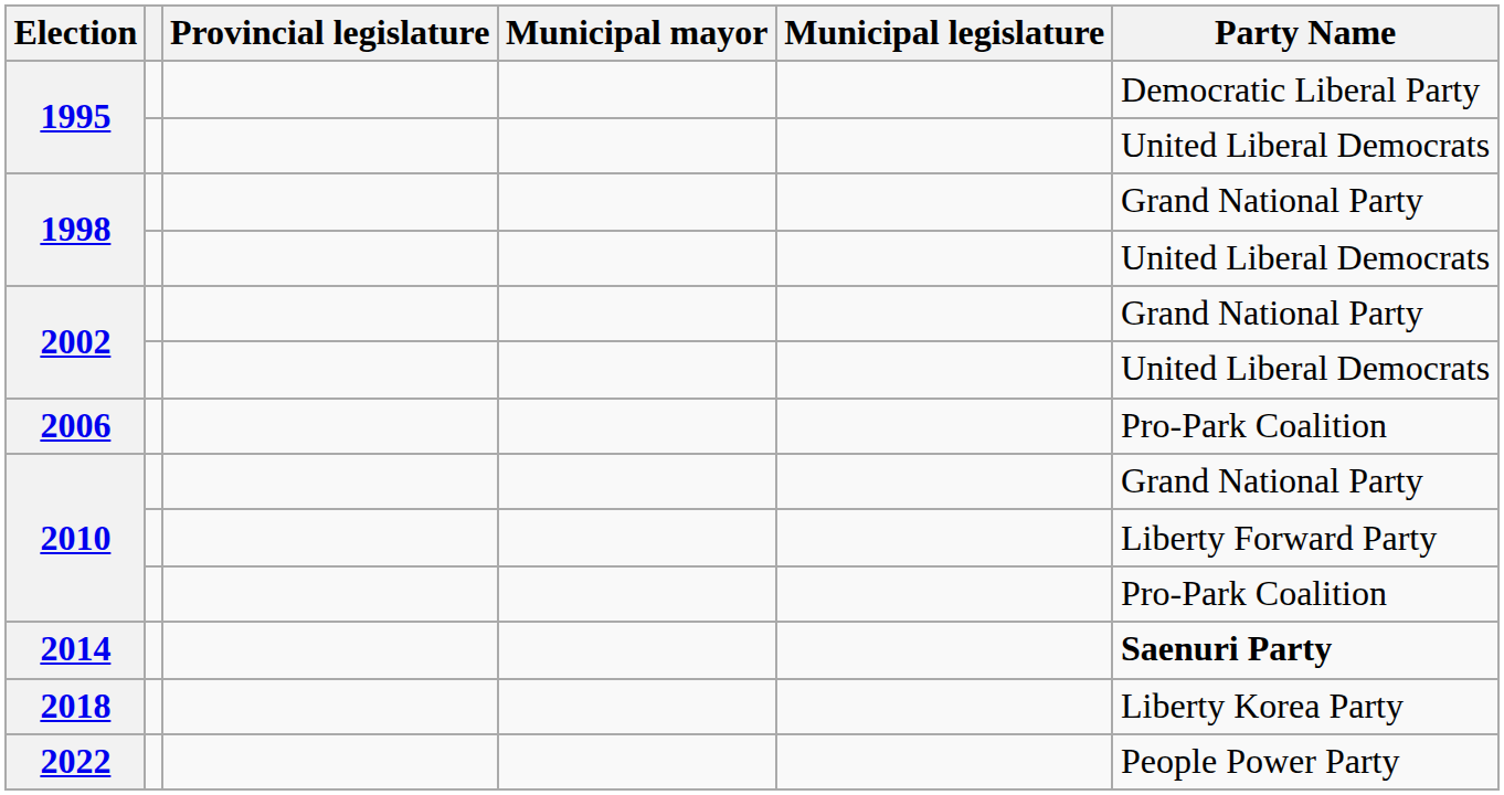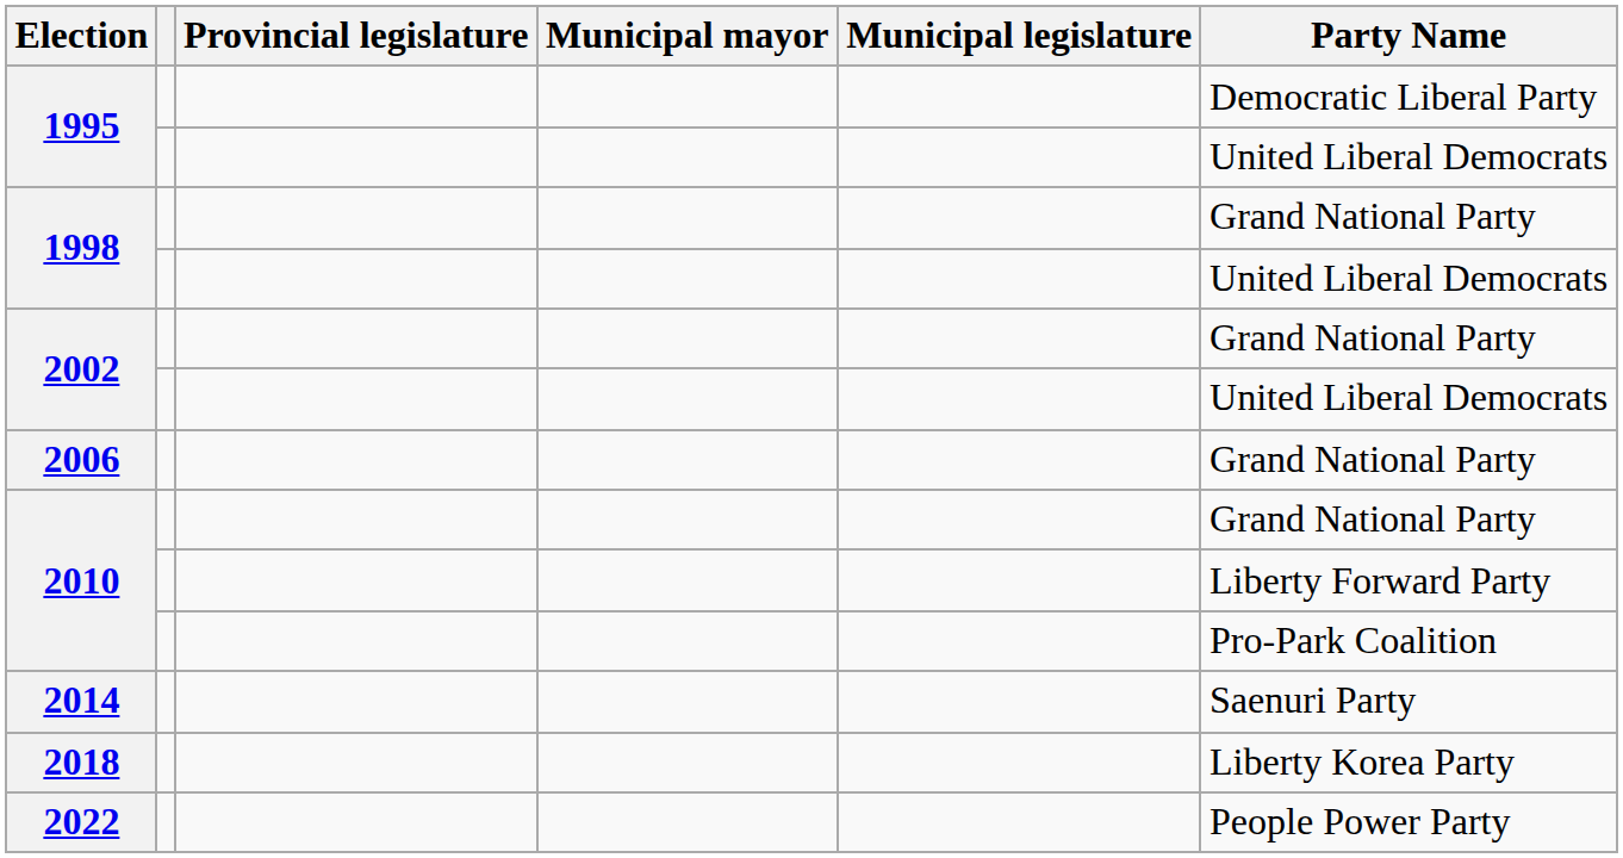2006 | Party Name: Pro-Park Coalition -> Grand National Party
2014 | Party Name: bold -> normal
